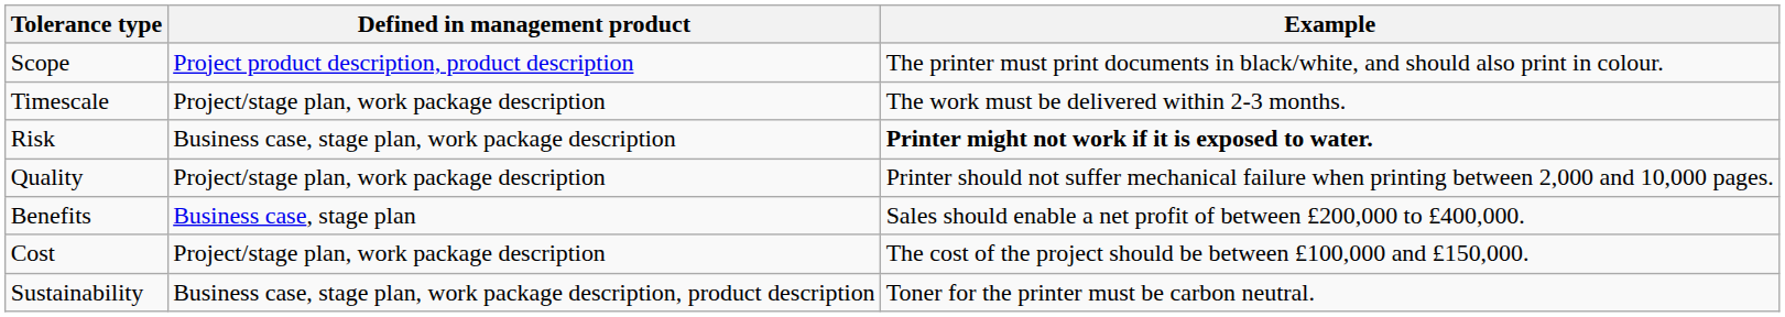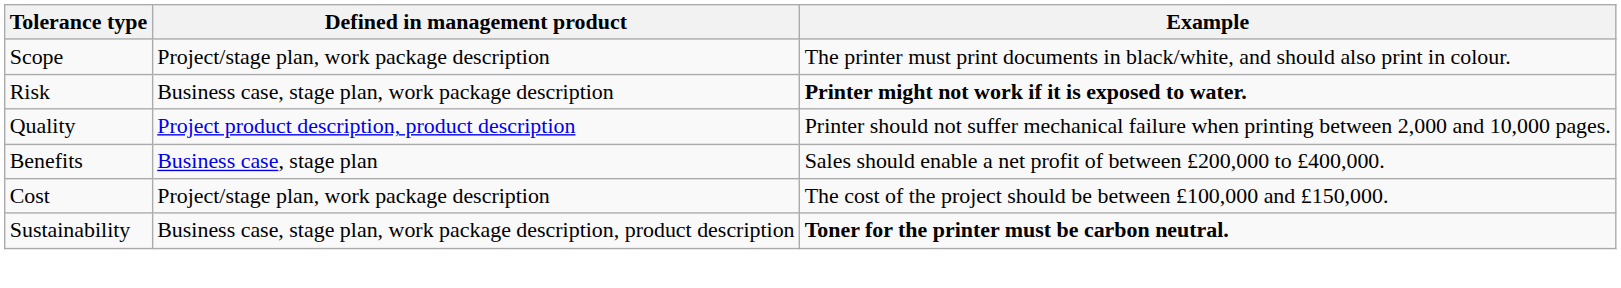Scope | Defined in management product: Project product description, product description -> Project/stage plan, work package description
- row: Timescale | Project/stage plan, work package description | The work must be delivered within 2-3 months.
Quality | Defined in management product: Project/stage plan, work package description -> Project product description, product description
Sustainability | Example: normal -> bold
